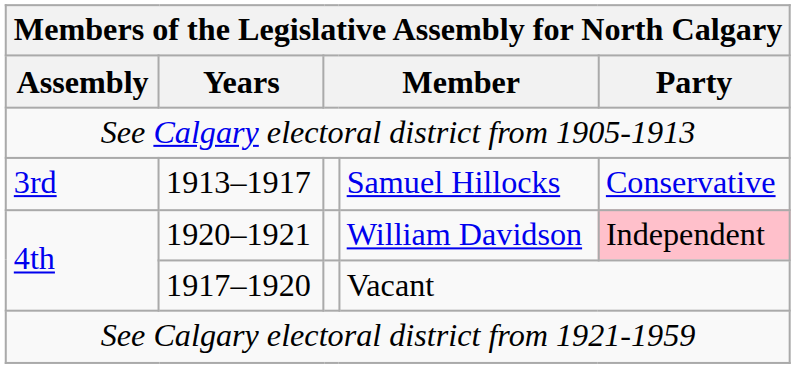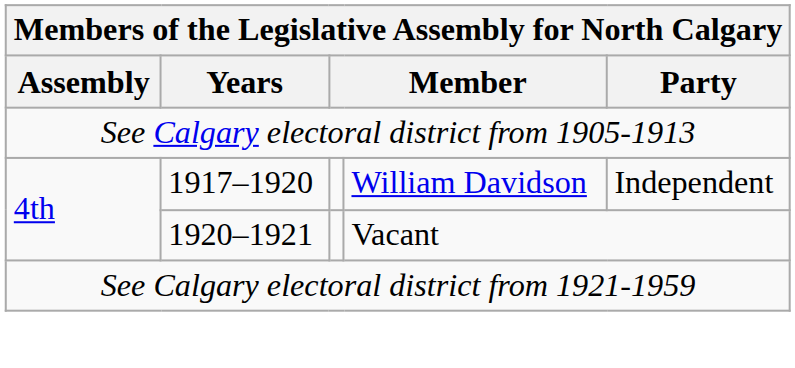- row: 3rd | 1913–1917 | Samuel Hillocks | Conservative
William Davidson | Years: 1920–1921 -> 1917–1920
William Davidson | Party: pink background -> no background
Vacant | Years: 1917–1920 -> 1920–1921
